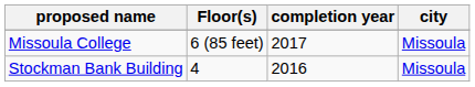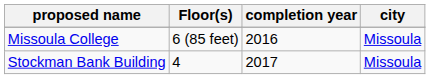Missoula College | completion year: 2017 -> 2016
Stockman Bank Building | completion year: 2016 -> 2017
